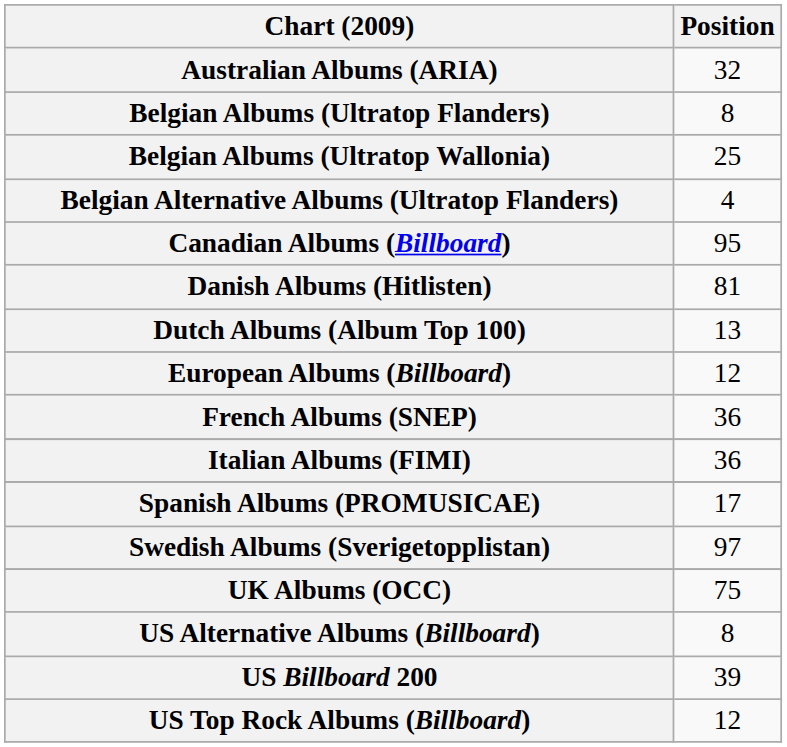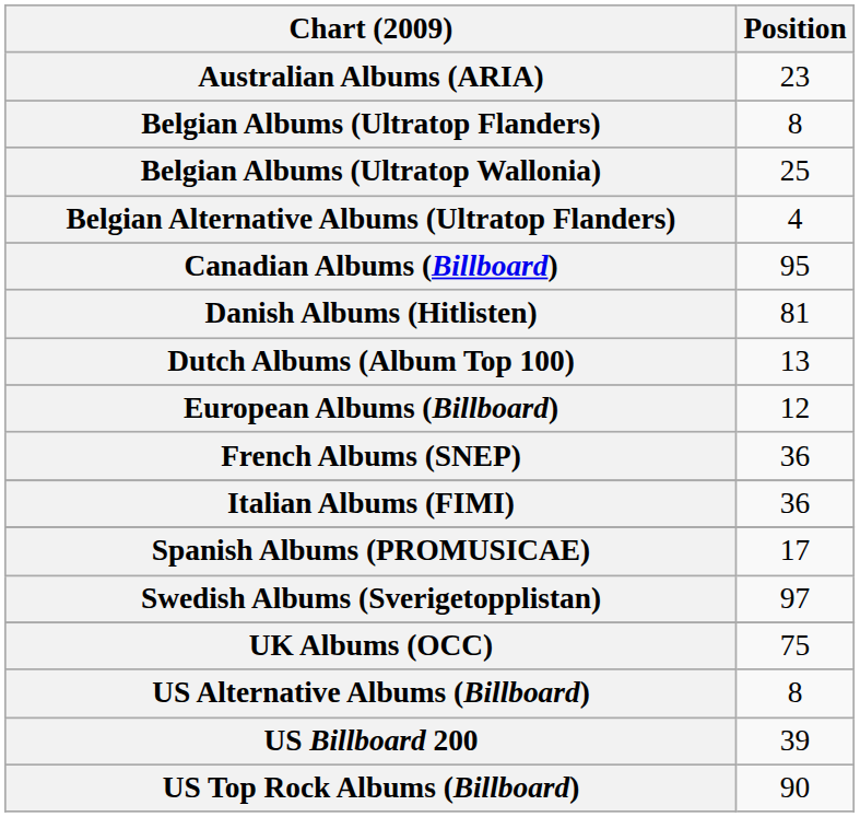Australian Albums (ARIA) | Position: 32 -> 23
US Top Rock Albums (Billboard) | Position: 12 -> 90
